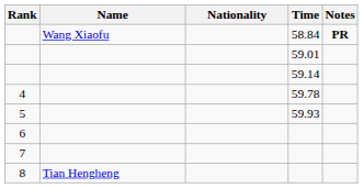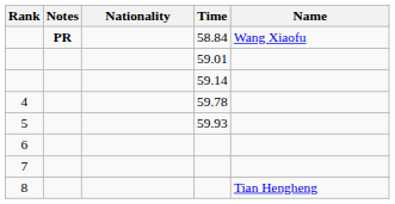columns swapped: Name <-> Notes
